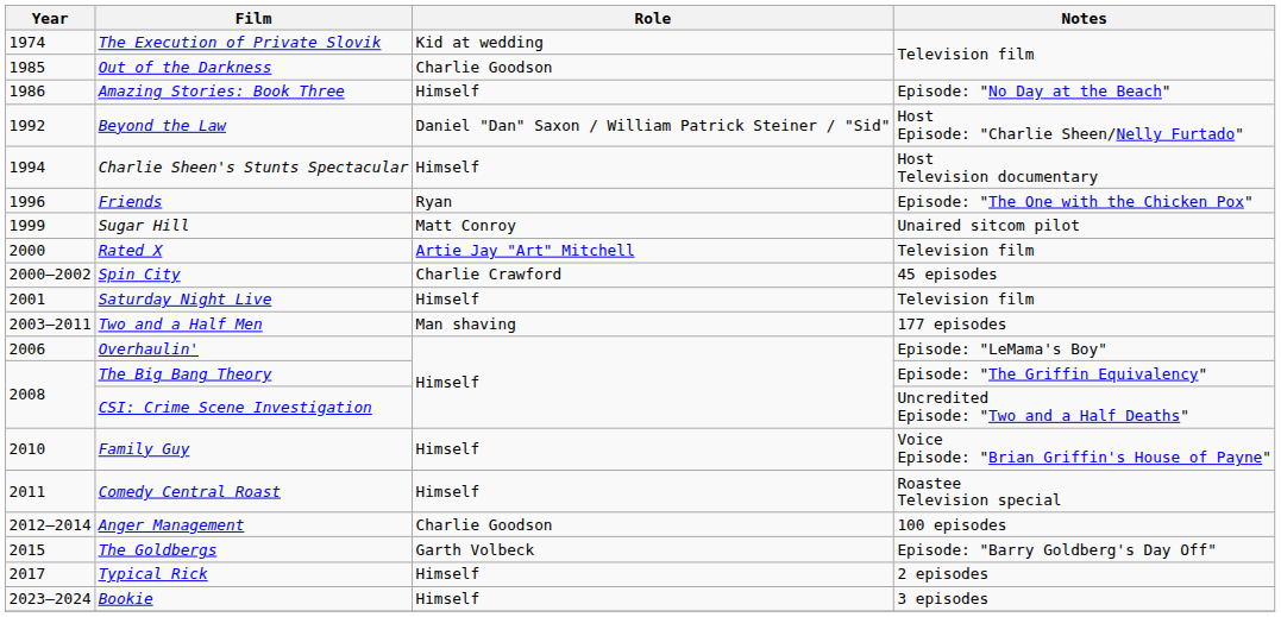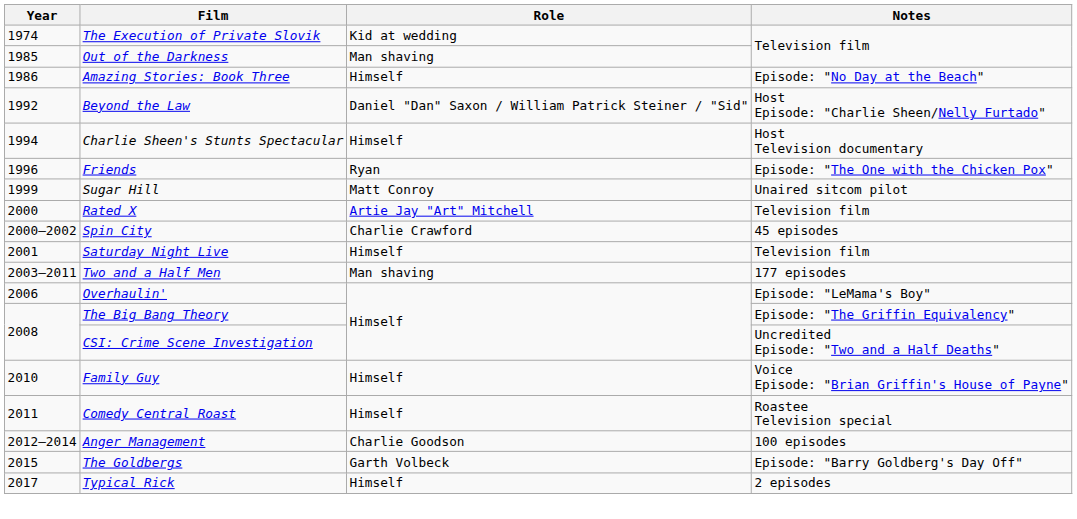Out of the Darkness | Role: Charlie Goodson -> Man shaving
- row: 2023–2024 | Bookie | Himself | 3 episodes
